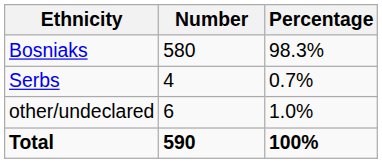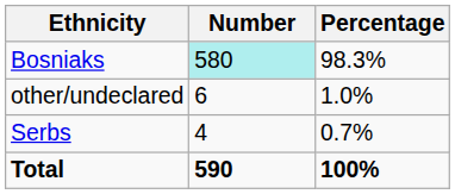Bosniaks | Number: no background -> paleturquoise background
rows swapped: Serbs <-> other/undeclared
